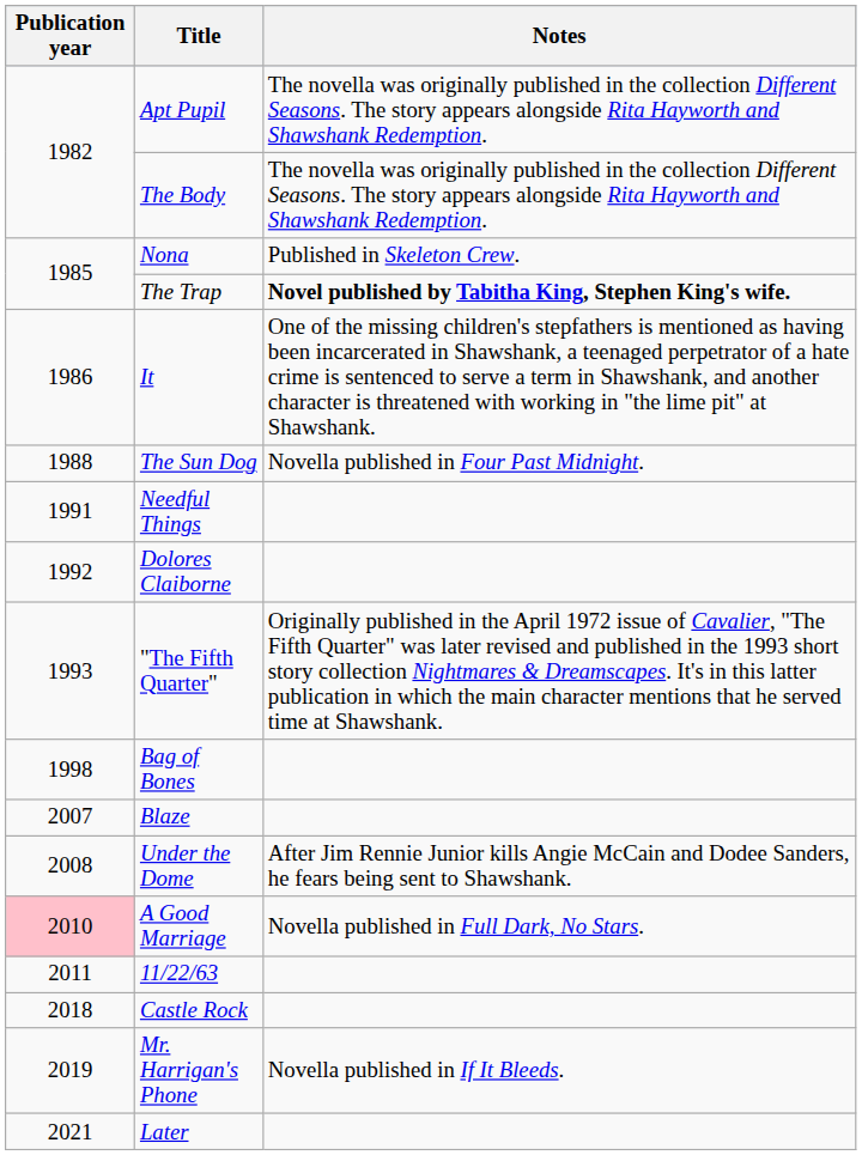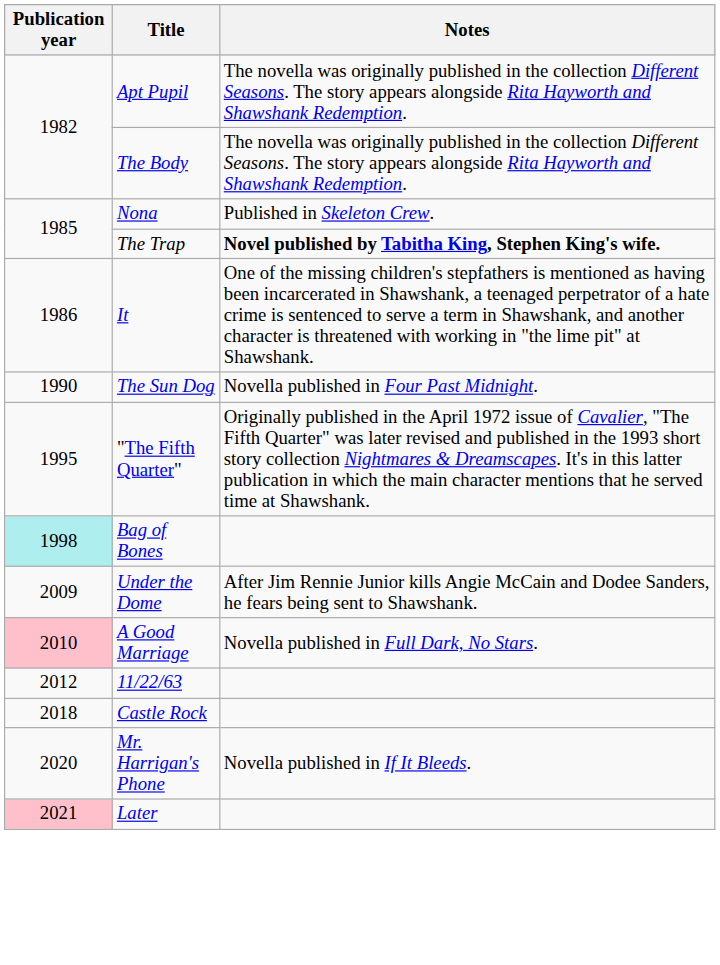The Sun Dog | Publication year: 1988 -> 1990
- row: 1991 | Needful Things
- row: 1992 | Dolores Claiborne
"The Fifth Quarter" | Publication year: 1993 -> 1995
Bag of Bones | Publication year: no background -> paleturquoise background
- row: 2007 | Blaze
Under the Dome | Publication year: 2008 -> 2009
11/22/63 | Publication year: 2011 -> 2012
Mr. Harrigan's Phone | Publication year: 2019 -> 2020
Later | Publication year: no background -> pink background
